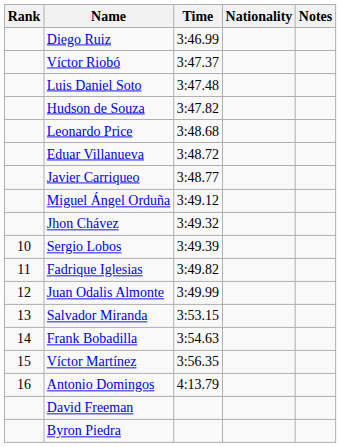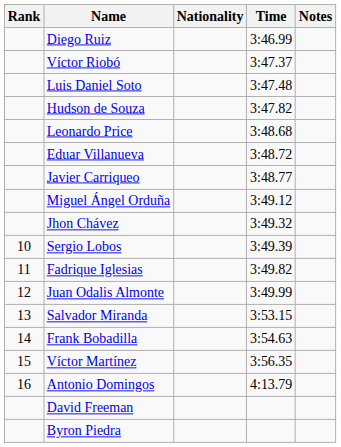columns swapped: Nationality <-> Time
